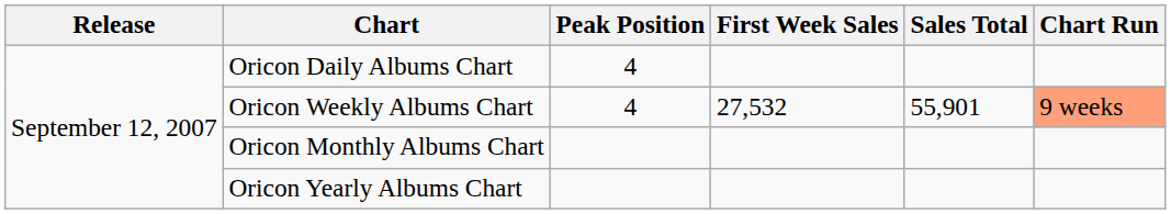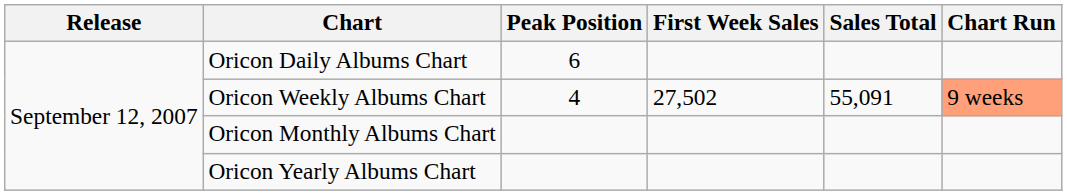Oricon Daily Albums Chart | Peak Position: 4 -> 6
Oricon Weekly Albums Chart | First Week Sales: 27,532 -> 27,502
Oricon Weekly Albums Chart | Sales Total: 55,901 -> 55,091
